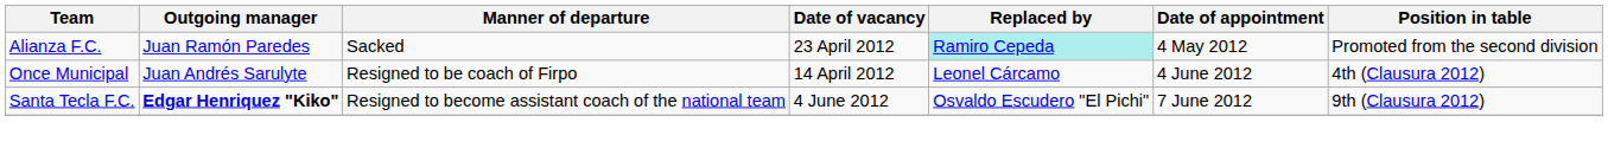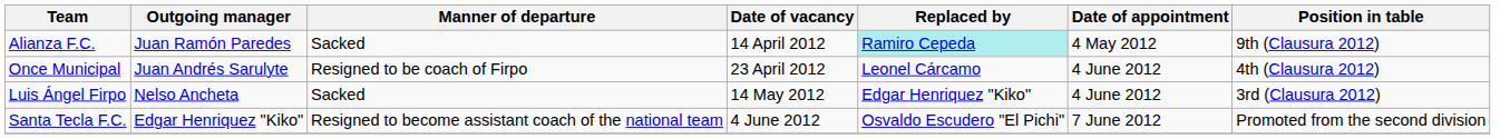Alianza F.C. | Date of vacancy: 23 April 2012 -> 14 April 2012
Alianza F.C. | Position in table: Promoted from the second division -> 9th (Clausura 2012)
Once Municipal | Date of vacancy: 14 April 2012 -> 23 April 2012
+ row: Luis Ángel Firpo | Nelso Ancheta | Sacked | 14 May 2012 | Edgar Henriquez "Kiko" | 4 June 2012 | 3rd (Clausura 2012)
Santa Tecla F.C. | Outgoing manager: bold -> normal
Santa Tecla F.C. | Position in table: 9th (Clausura 2012) -> Promoted from the second division
